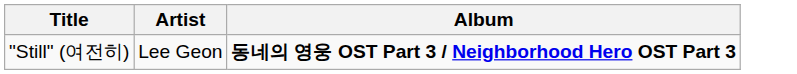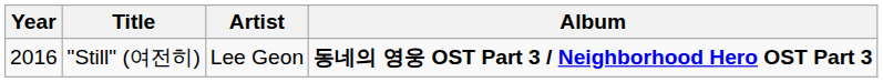+ column: Year | 2016
